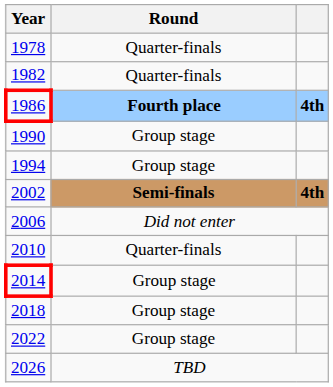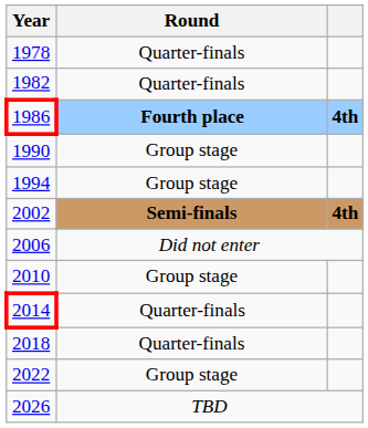2010 | Round: Quarter-finals -> Group stage
2014 | Round: Group stage -> Quarter-finals
2018 | Round: Group stage -> Quarter-finals
